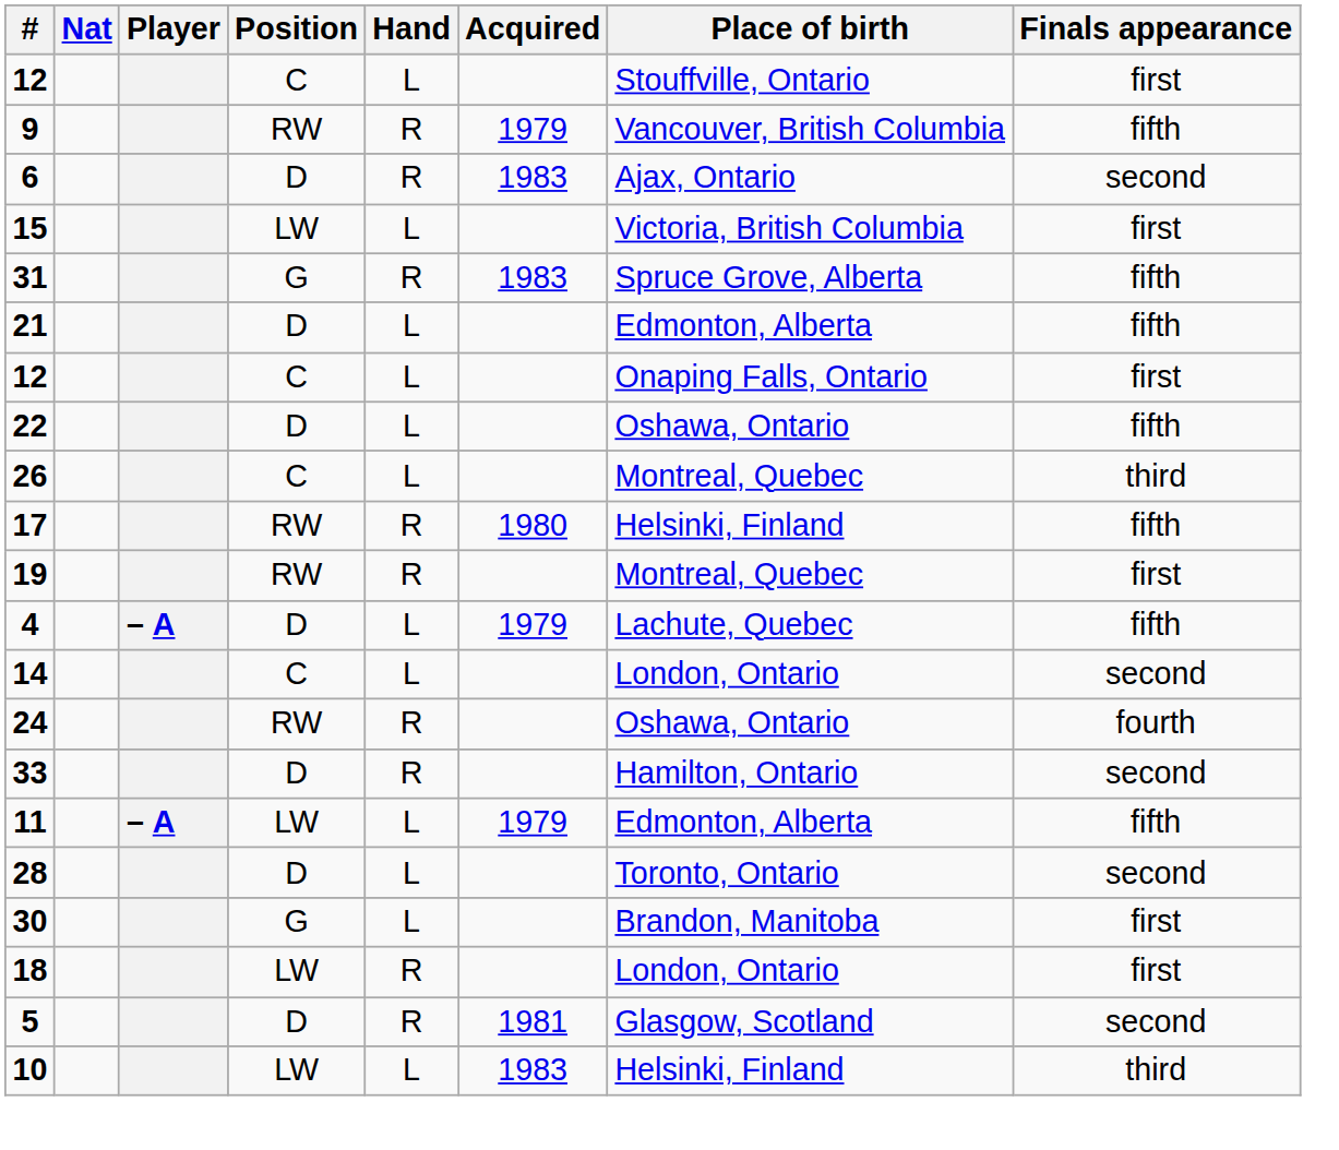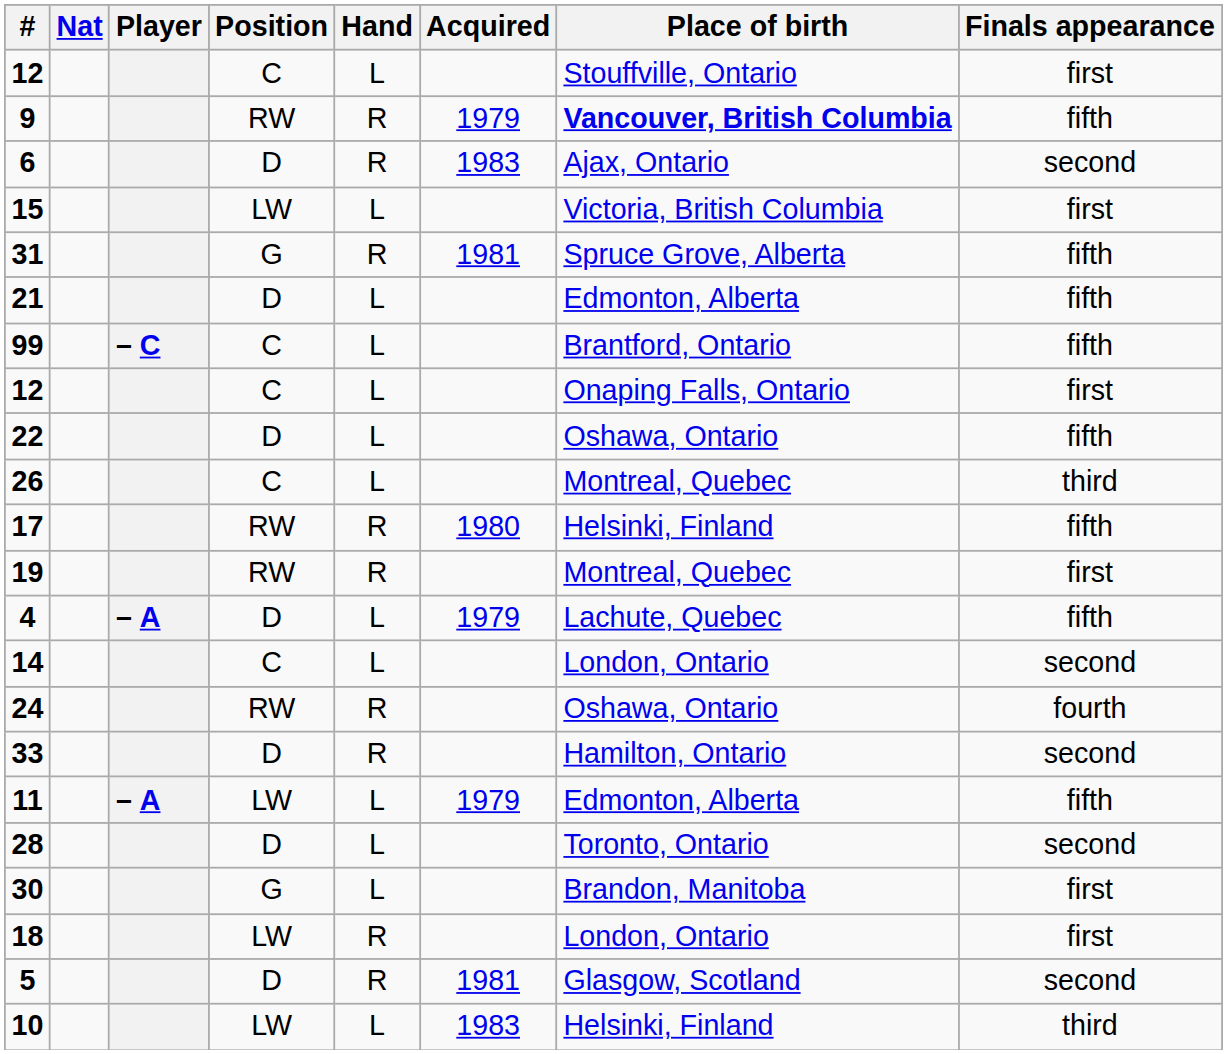9 | Place of birth: normal -> bold
31 | Acquired: 1983 -> 1981
+ row: 99 | – C | C | L | Brantford, Ontario | fifth
